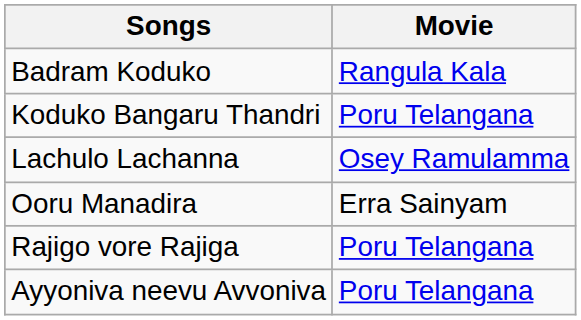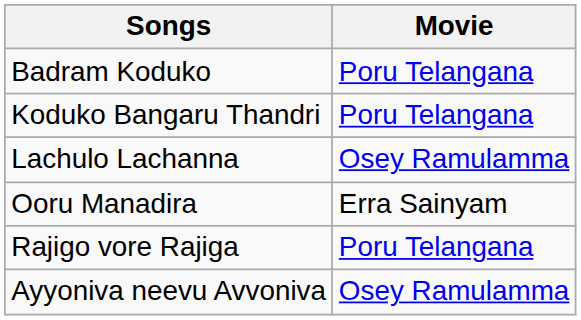Badram Koduko | Movie: Rangula Kala -> Poru Telangana
Ayyoniva neevu Avvoniva | Movie: Poru Telangana -> Osey Ramulamma
